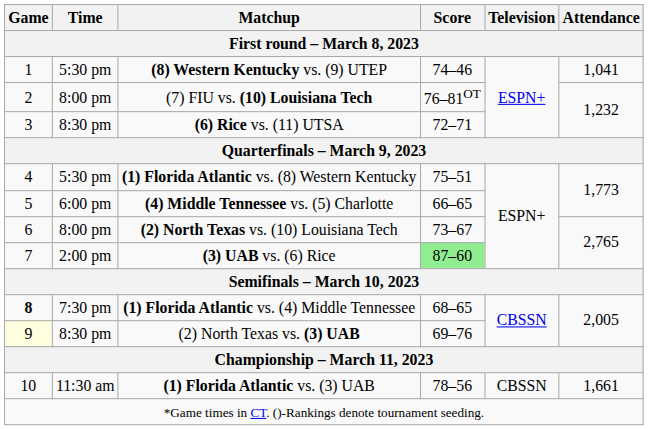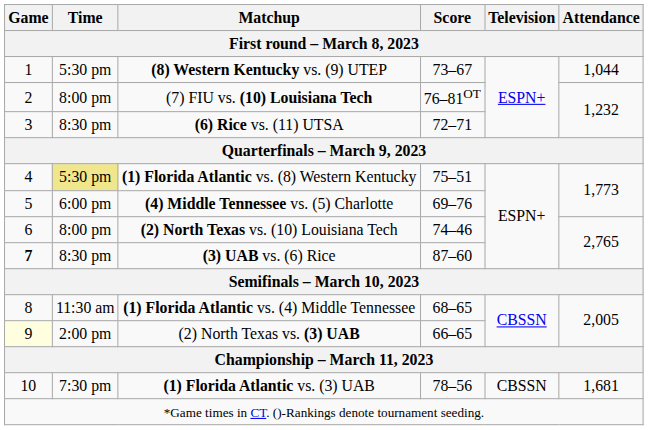(8) Western Kentucky vs. (9) UTEP | Score: 74–46 -> 73–67
(8) Western Kentucky vs. (9) UTEP | Attendance: 1,041 -> 1,044
(1) Florida Atlantic vs. (8) Western Kentucky | Time: no background -> khaki background
(4) Middle Tennessee vs. (5) Charlotte | Score: 66–65 -> 69–76
(2) North Texas vs. (10) Louisiana Tech | Score: 73–67 -> 74–46
(3) UAB vs. (6) Rice | Game: normal -> bold
(3) UAB vs. (6) Rice | Time: 2:00 pm -> 8:30 pm
(3) UAB vs. (6) Rice | Score: lightgreen background -> no background
(1) Florida Atlantic vs. (4) Middle Tennessee | Game: bold -> normal
(1) Florida Atlantic vs. (4) Middle Tennessee | Time: 7:30 pm -> 11:30 am
(2) North Texas vs. (3) UAB | Time: 8:30 pm -> 2:00 pm
(2) North Texas vs. (3) UAB | Score: 69–76 -> 66–65
(1) Florida Atlantic vs. (3) UAB | Time: 11:30 am -> 7:30 pm
(1) Florida Atlantic vs. (3) UAB | Attendance: 1,661 -> 1,681
